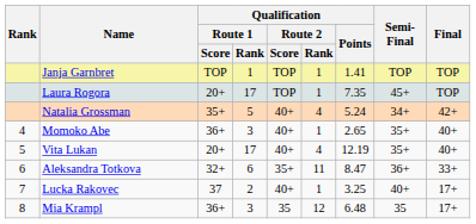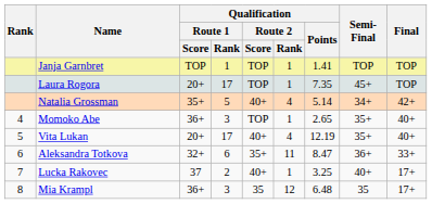Natalia Grossman | Qualification / Points: 5.24 -> 5.14
Momoko Abe | Qualification / Route 2 / Score: 40+ -> TOP
